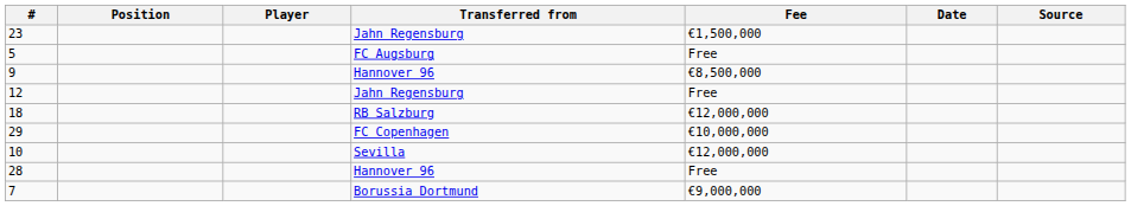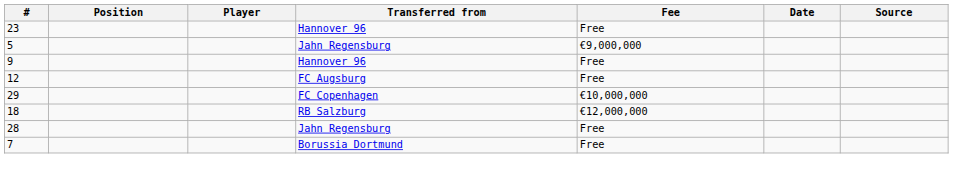23 | Transferred from: Jahn Regensburg -> Hannover 96
23 | Fee: €1,500,000 -> Free
5 | Transferred from: FC Augsburg -> Jahn Regensburg
5 | Fee: Free -> €9,000,000
9 | Fee: €8,500,000 -> Free
12 | Transferred from: Jahn Regensburg -> FC Augsburg
rows swapped: 29 <-> 18
- row: 10 | Sevilla | €12,000,000
28 | Transferred from: Hannover 96 -> Jahn Regensburg
7 | Fee: €9,000,000 -> Free
